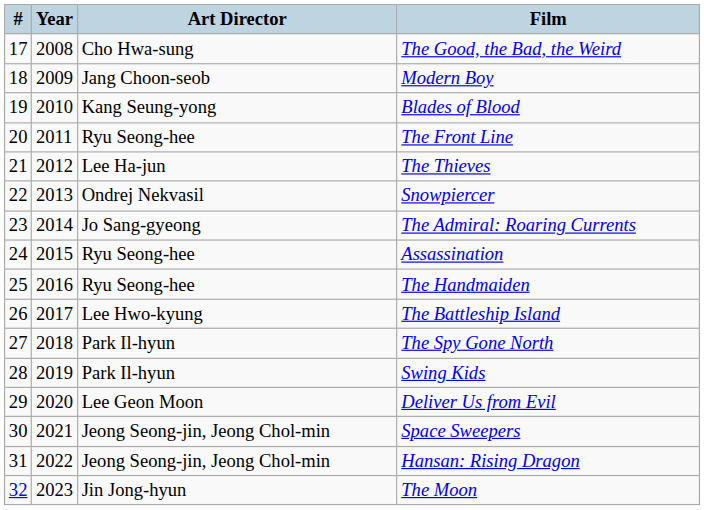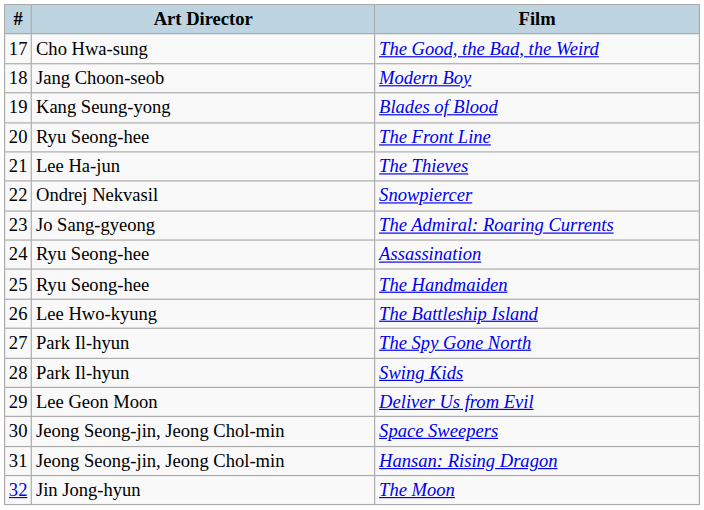- column: Year | 2008 | 2009 | 2010 | 2011 | 2012 | 2013 | 2014 | 2015 | 2016 | 2017 | 2018 | 2019 | 2020 | 2021 | 2022 | 2023
